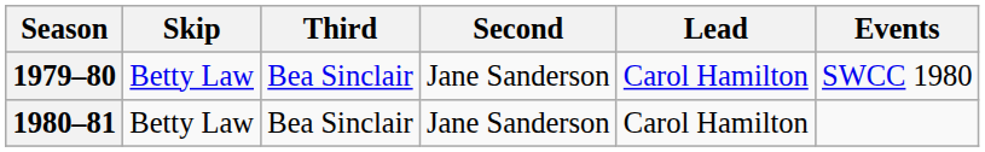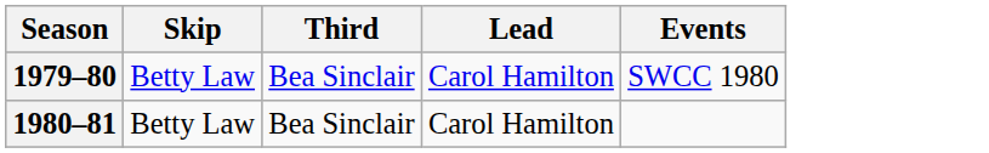- column: Second | Jane Sanderson | Jane Sanderson
